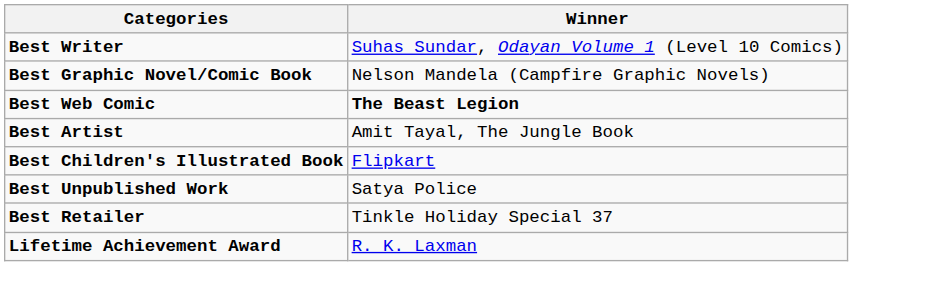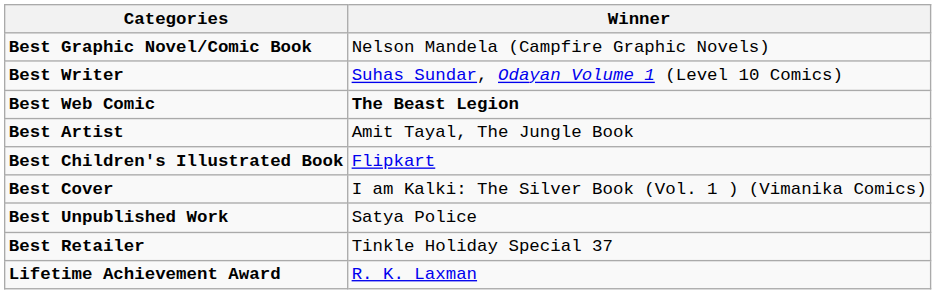rows swapped: Best Graphic Novel/Comic Book <-> Best Writer
+ row: Best Cover | I am Kalki: The Silver Book (Vol. 1 ) (Vimanika Comics)
